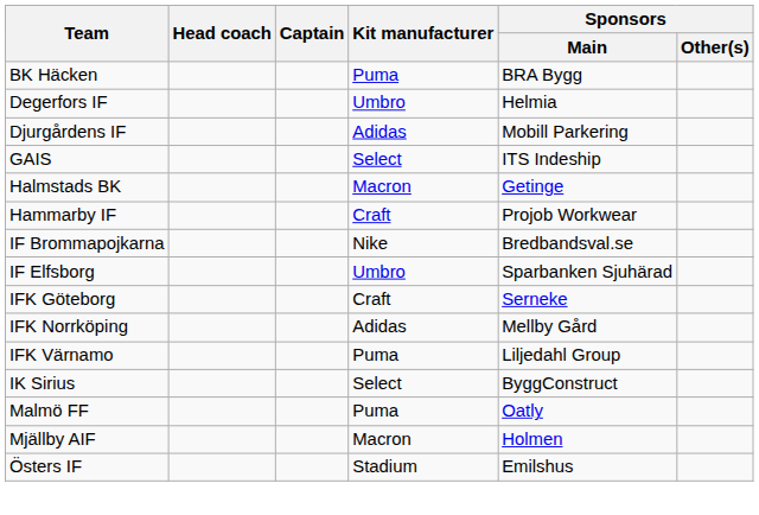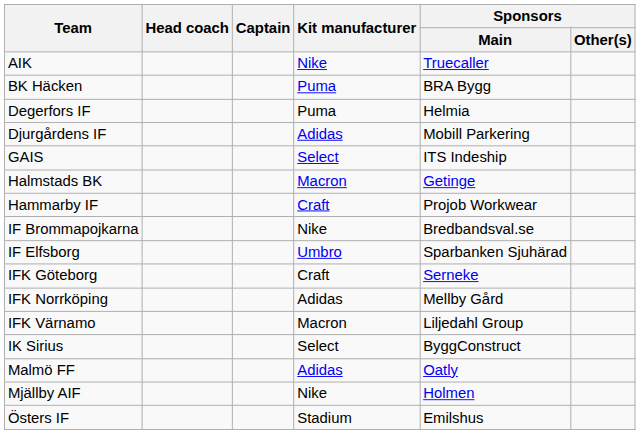+ row: AIK | Nike | Truecaller
Degerfors IF | Kit manufacturer: Umbro -> Puma
IFK Värnamo | Kit manufacturer: Puma -> Macron
Malmö FF | Kit manufacturer: Puma -> Adidas
Mjällby AIF | Kit manufacturer: Macron -> Nike
